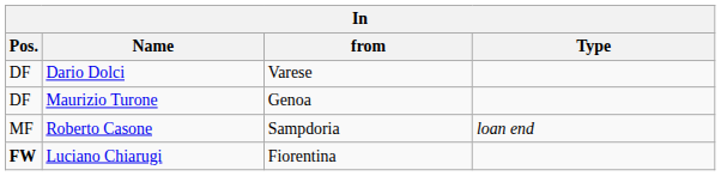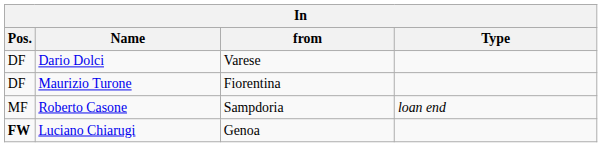Maurizio Turone | from: Genoa -> Fiorentina
Luciano Chiarugi | from: Fiorentina -> Genoa
